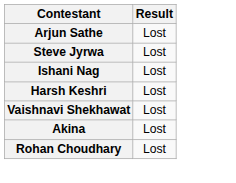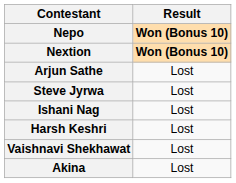+ row: Nepo | Won (Bonus 10)
+ row: Nextion | Won (Bonus 10)
- row: Rohan Choudhary | Lost
